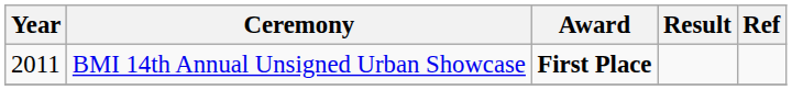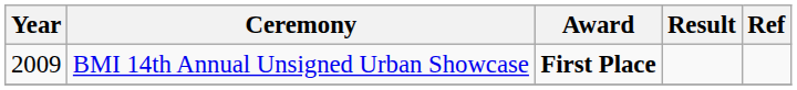BMI 14th Annual Unsigned Urban Showcase | Year: 2011 -> 2009
